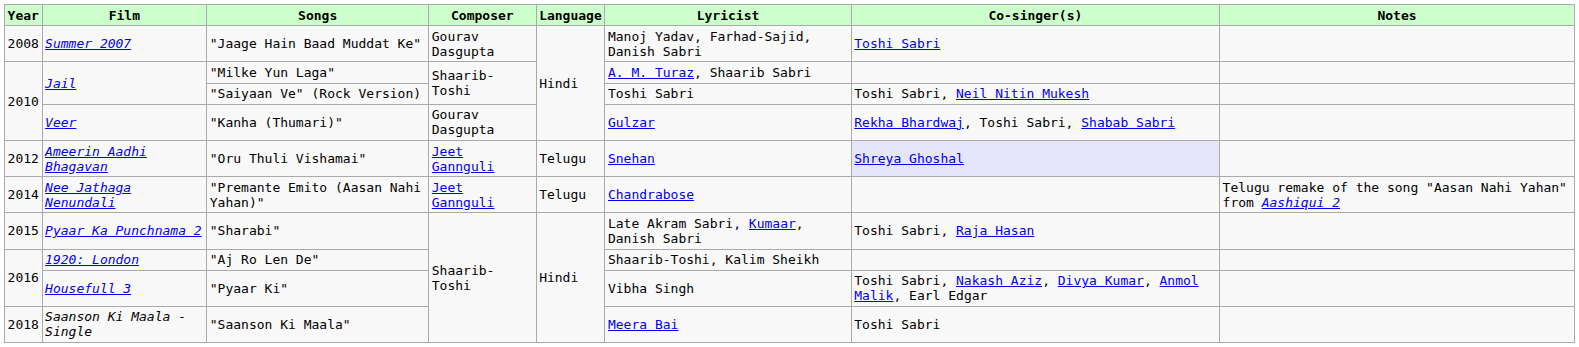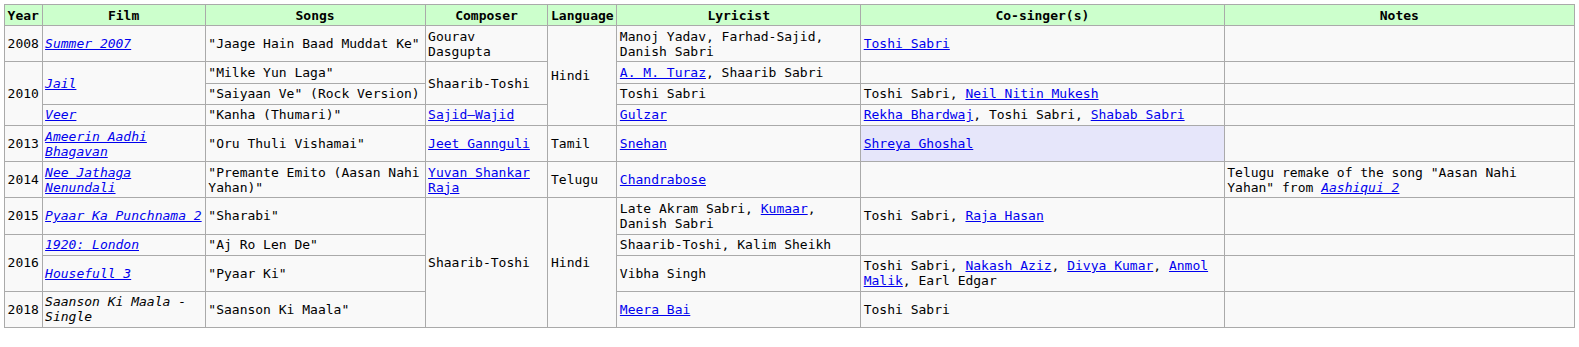"Kanha (Thumari)" | Composer: Gourav Dasgupta -> Sajid–Wajid
"Oru Thuli Vishamai" | Year: 2012 -> 2013
"Oru Thuli Vishamai" | Language: Telugu -> Tamil
"Premante Emito (Aasan Nahi Yahan)" | Composer: Jeet Gannguli -> Yuvan Shankar Raja
